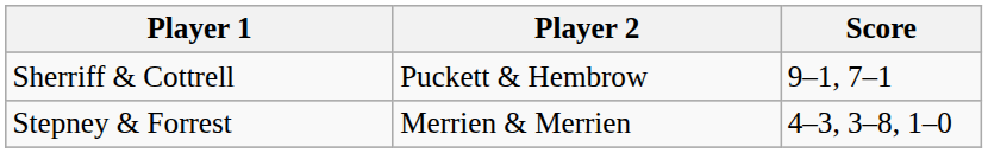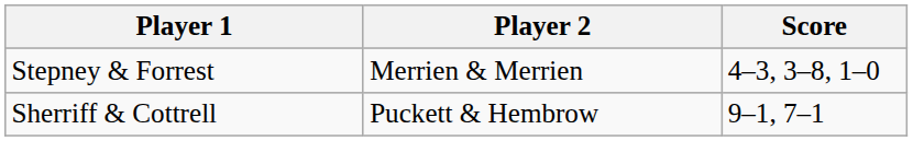rows swapped: Sherriff & Cottrell <-> Stepney & Forrest
